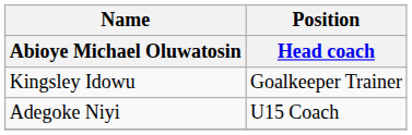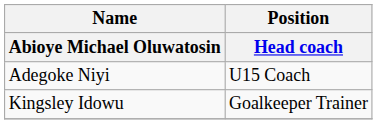rows swapped: Adegoke Niyi <-> Kingsley Idowu
